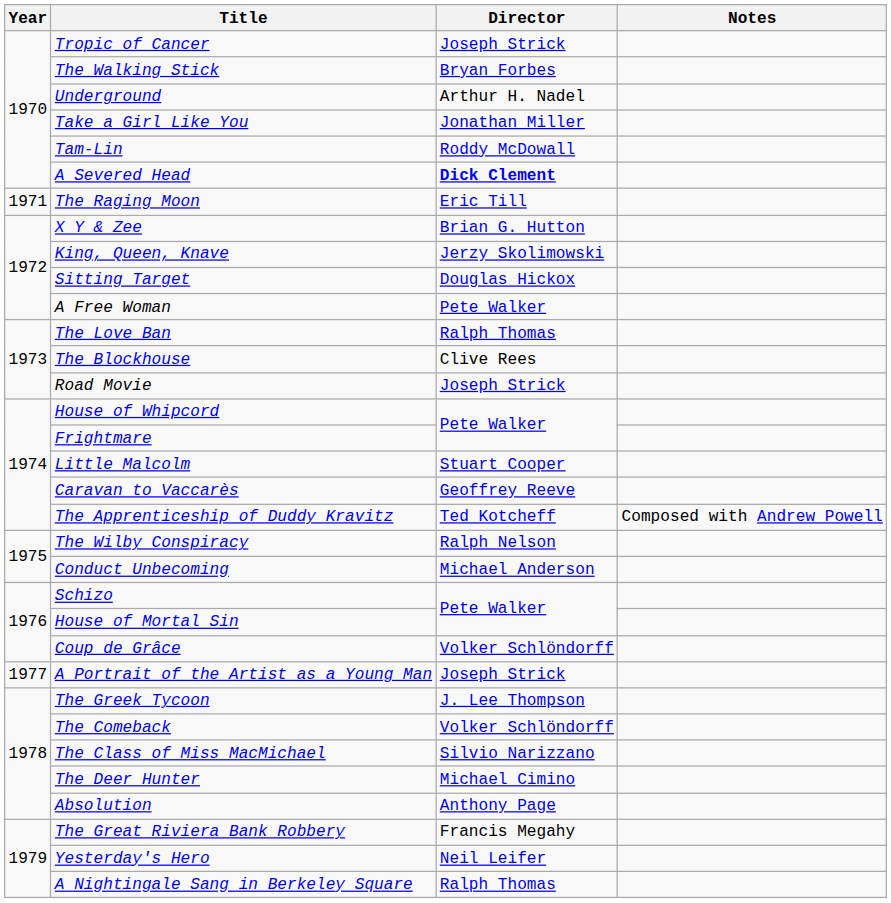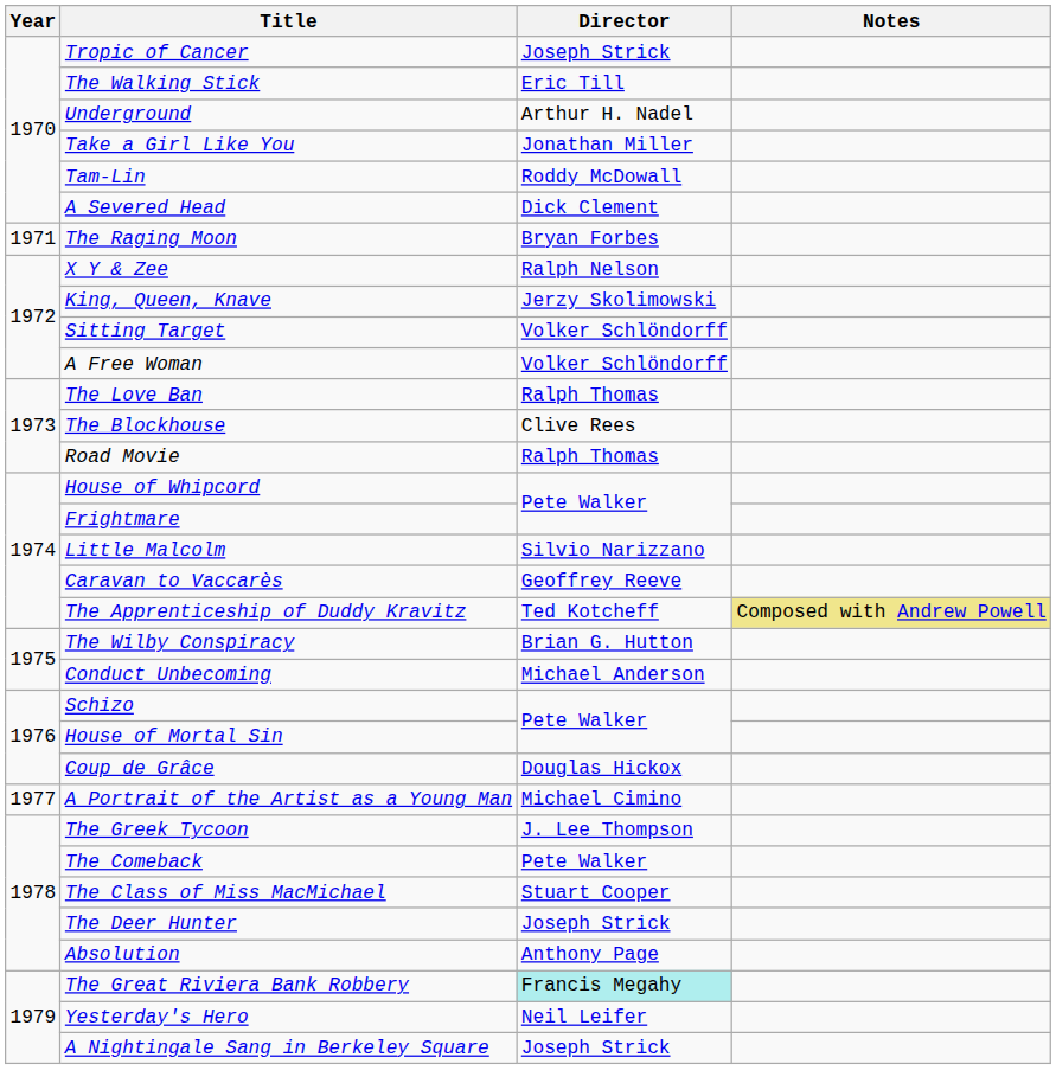The Walking Stick | Director: Bryan Forbes -> Eric Till
A Severed Head | Director: bold -> normal
The Raging Moon | Director: Eric Till -> Bryan Forbes
X Y & Zee | Director: Brian G. Hutton -> Ralph Nelson
Sitting Target | Director: Douglas Hickox -> Volker Schlöndorff
A Free Woman | Director: Pete Walker -> Volker Schlöndorff
Road Movie | Director: Joseph Strick -> Ralph Thomas
Little Malcolm | Director: Stuart Cooper -> Silvio Narizzano
The Apprenticeship of Duddy Kravitz | Notes: no background -> khaki background
The Wilby Conspiracy | Director: Ralph Nelson -> Brian G. Hutton
Coup de Grâce | Director: Volker Schlöndorff -> Douglas Hickox
A Portrait of the Artist as a Young Man | Director: Joseph Strick -> Michael Cimino
The Comeback | Director: Volker Schlöndorff -> Pete Walker
The Class of Miss MacMichael | Director: Silvio Narizzano -> Stuart Cooper
The Deer Hunter | Director: Michael Cimino -> Joseph Strick
The Great Riviera Bank Robbery | Director: no background -> paleturquoise background
A Nightingale Sang in Berkeley Square | Director: Ralph Thomas -> Joseph Strick
